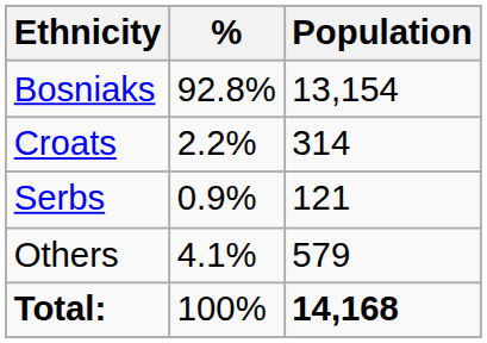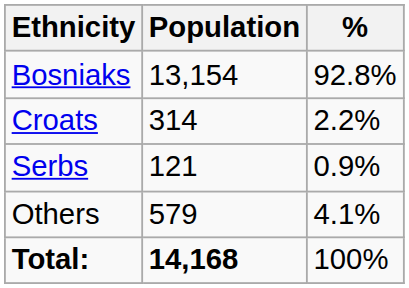columns swapped: Population <-> %
